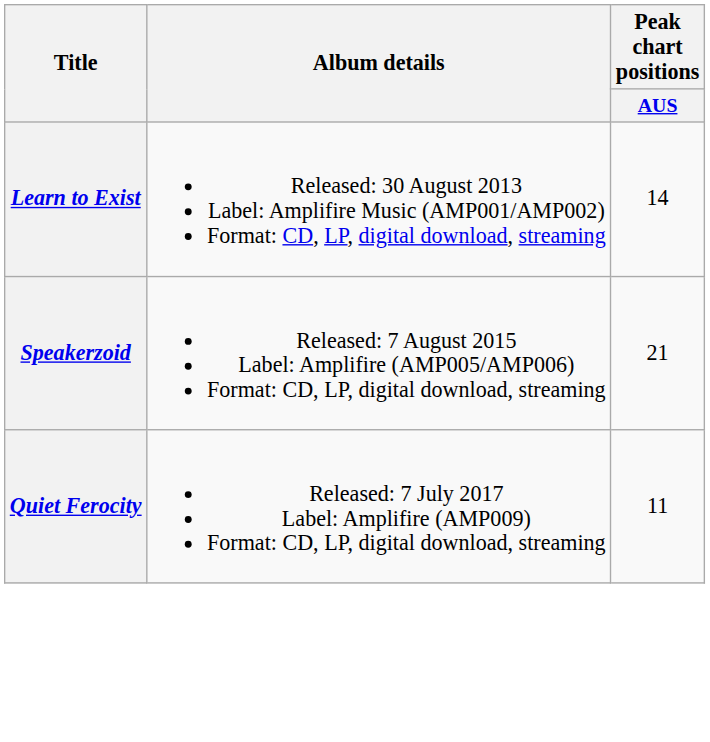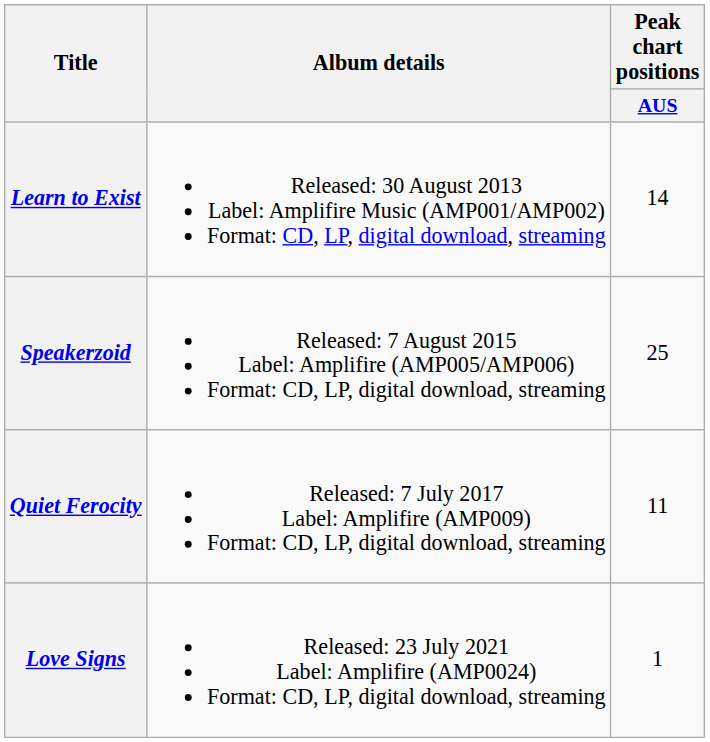Speakerzoid | Peak chart positions / AUS: 21 -> 25
+ row: Love Signs | Released: 23 July 2021 Label: Amplifire (AMP0024) Format: CD, LP, digital download, streaming | 1
